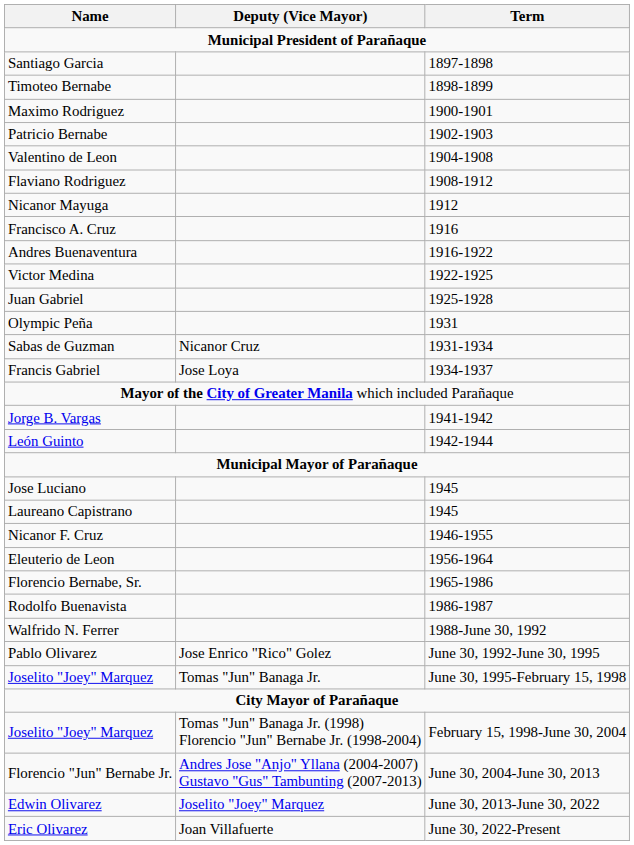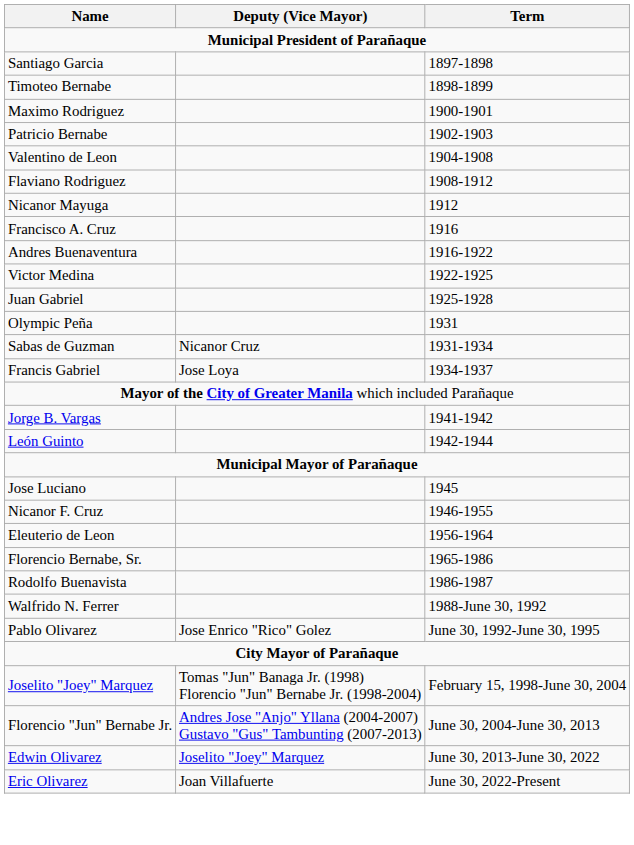- row: Laureano Capistrano | 1945
- row: Joselito "Joey" Marquez | Tomas "Jun" Banaga Jr. | June 30, 1995-February 15, 1998
